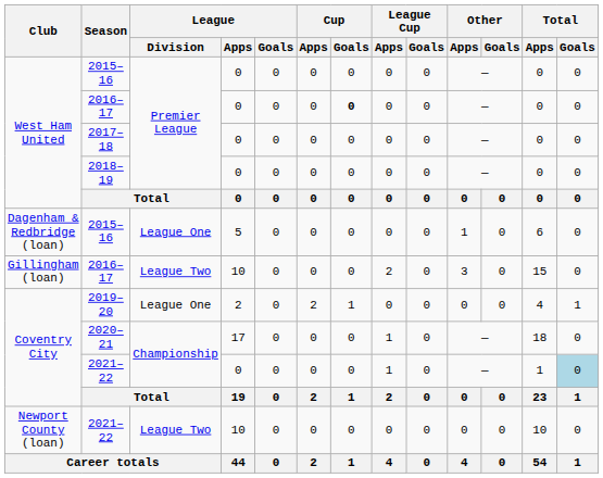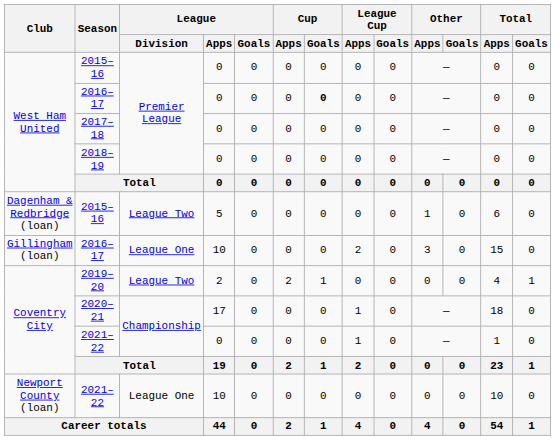Dagenham & Redbridge (loan) / 2015–16 | League / Division: League One -> League Two
Gillingham (loan) / 2016–17 | League / Division: League Two -> League One
2019–20 | League / Division: League One -> League Two
Coventry City / 2021–22 | Total / Goals: lightblue background -> no background
Newport County (loan) / 2021–22 | League / Division: League Two -> League One
